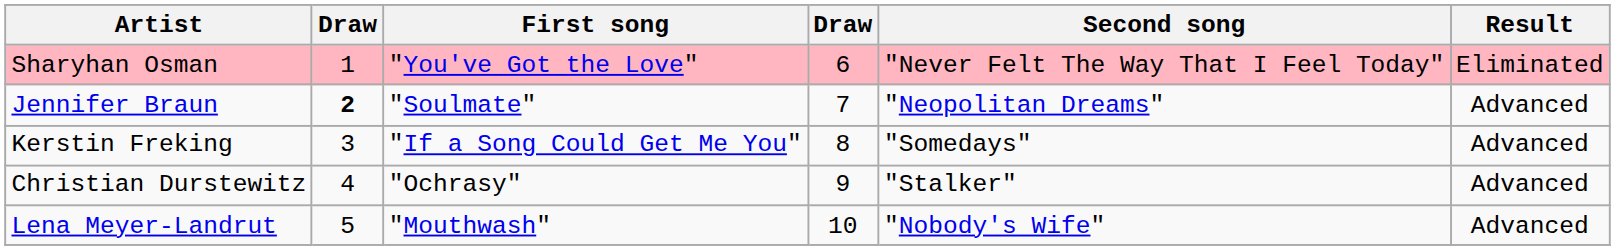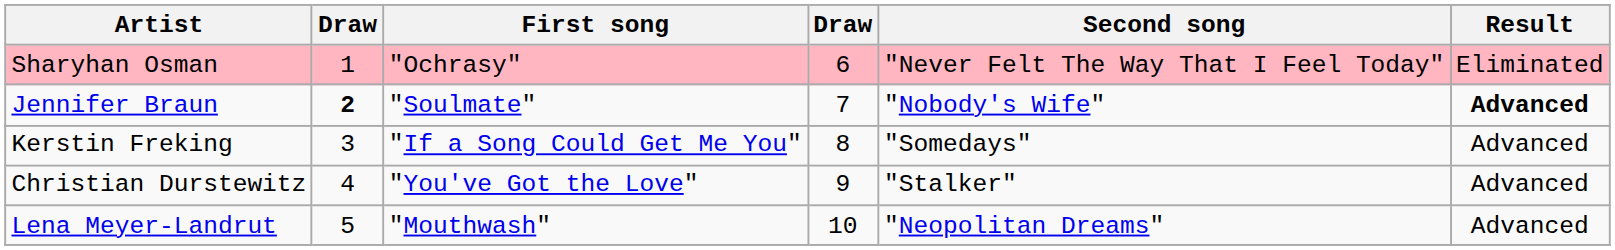Sharyhan Osman | First song: "You've Got the Love" -> "Ochrasy"
Jennifer Braun | Second song: "Neopolitan Dreams" -> "Nobody's Wife"
Jennifer Braun | Result: normal -> bold
Christian Durstewitz | First song: "Ochrasy" -> "You've Got the Love"
Lena Meyer-Landrut | Second song: "Nobody's Wife" -> "Neopolitan Dreams"
